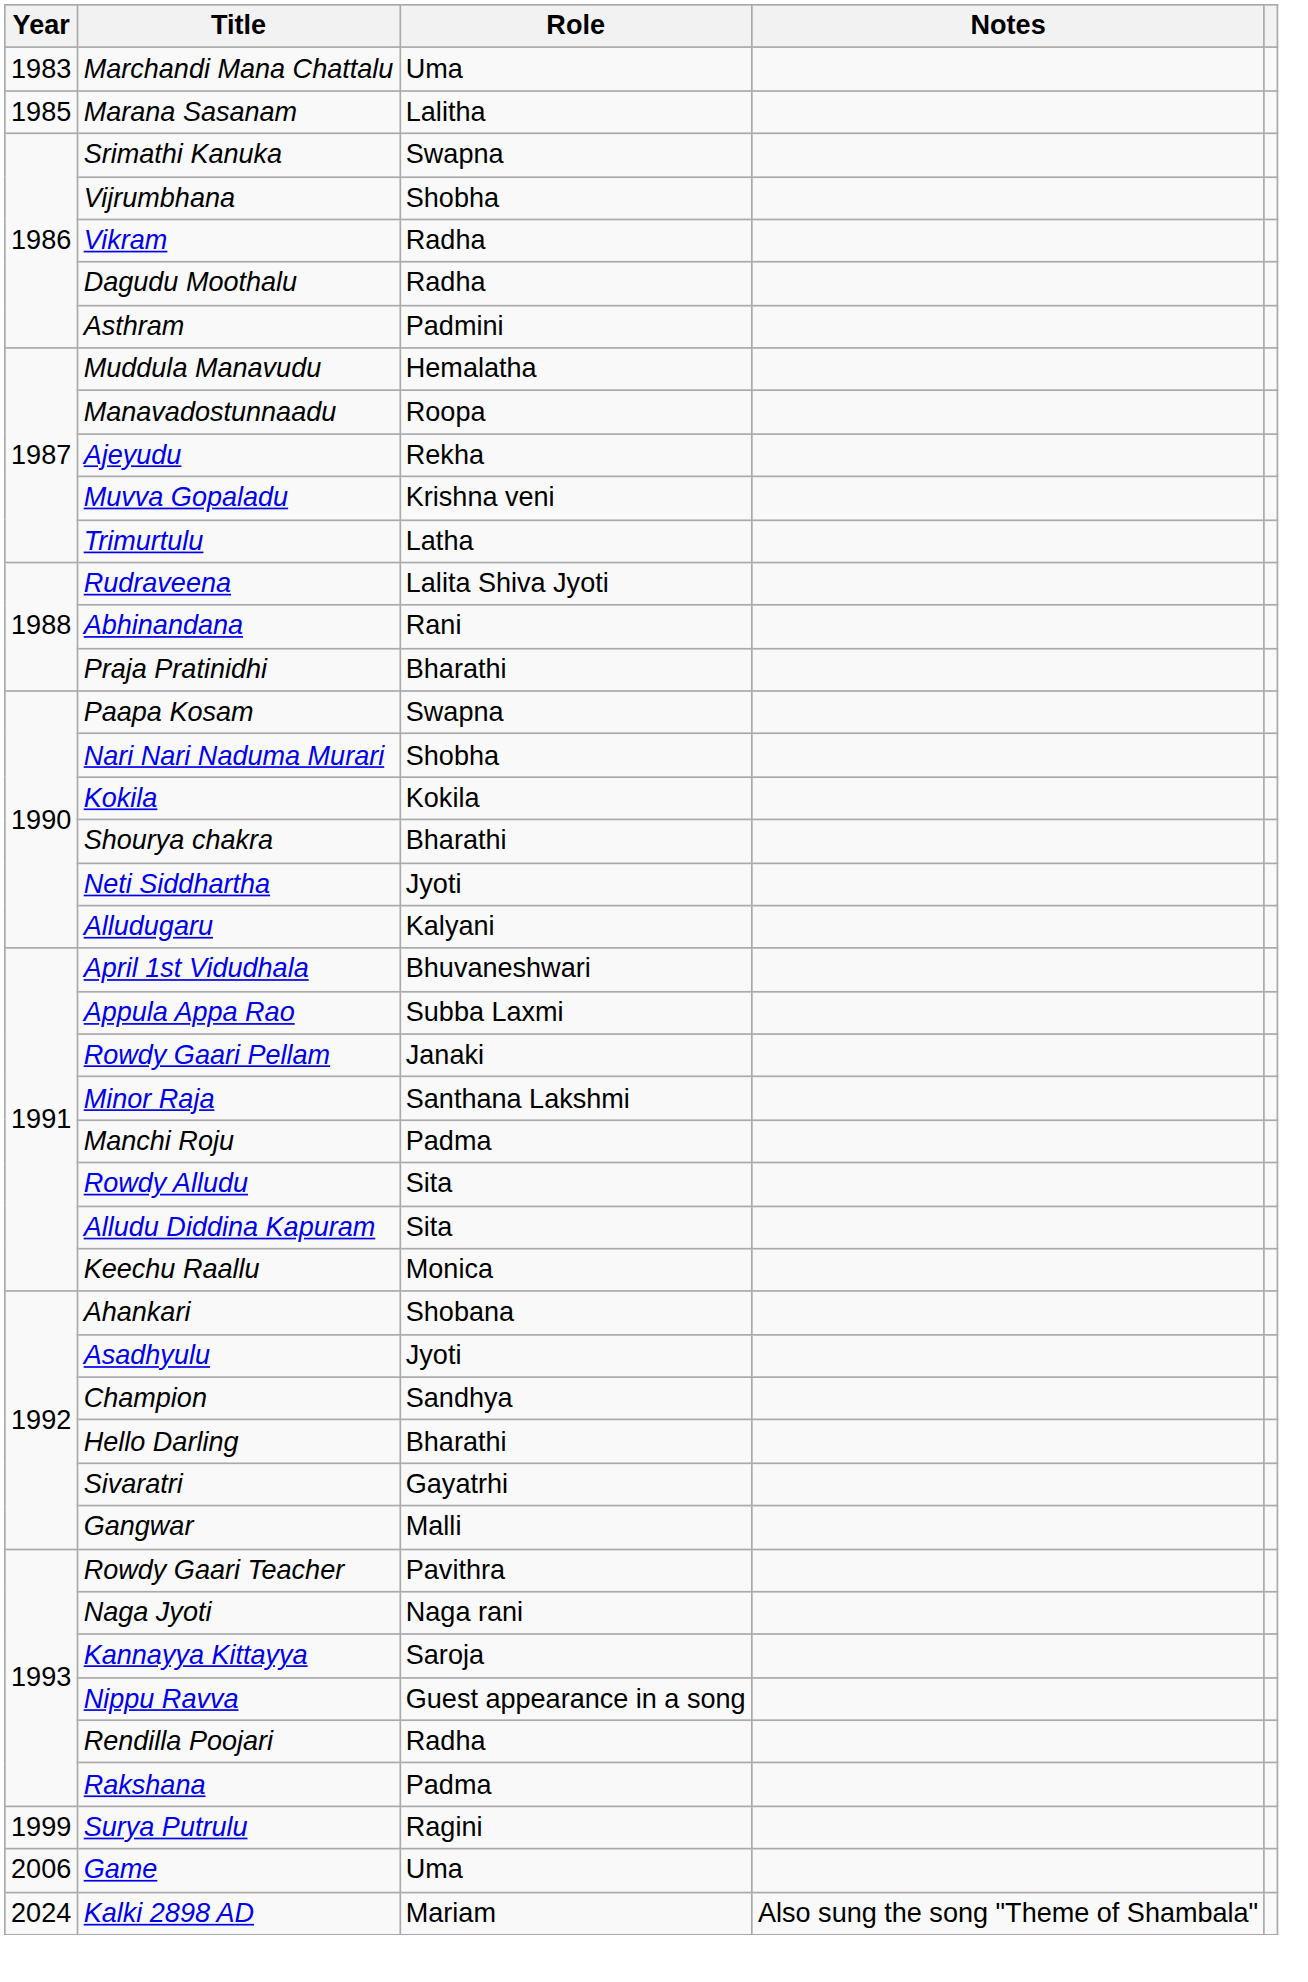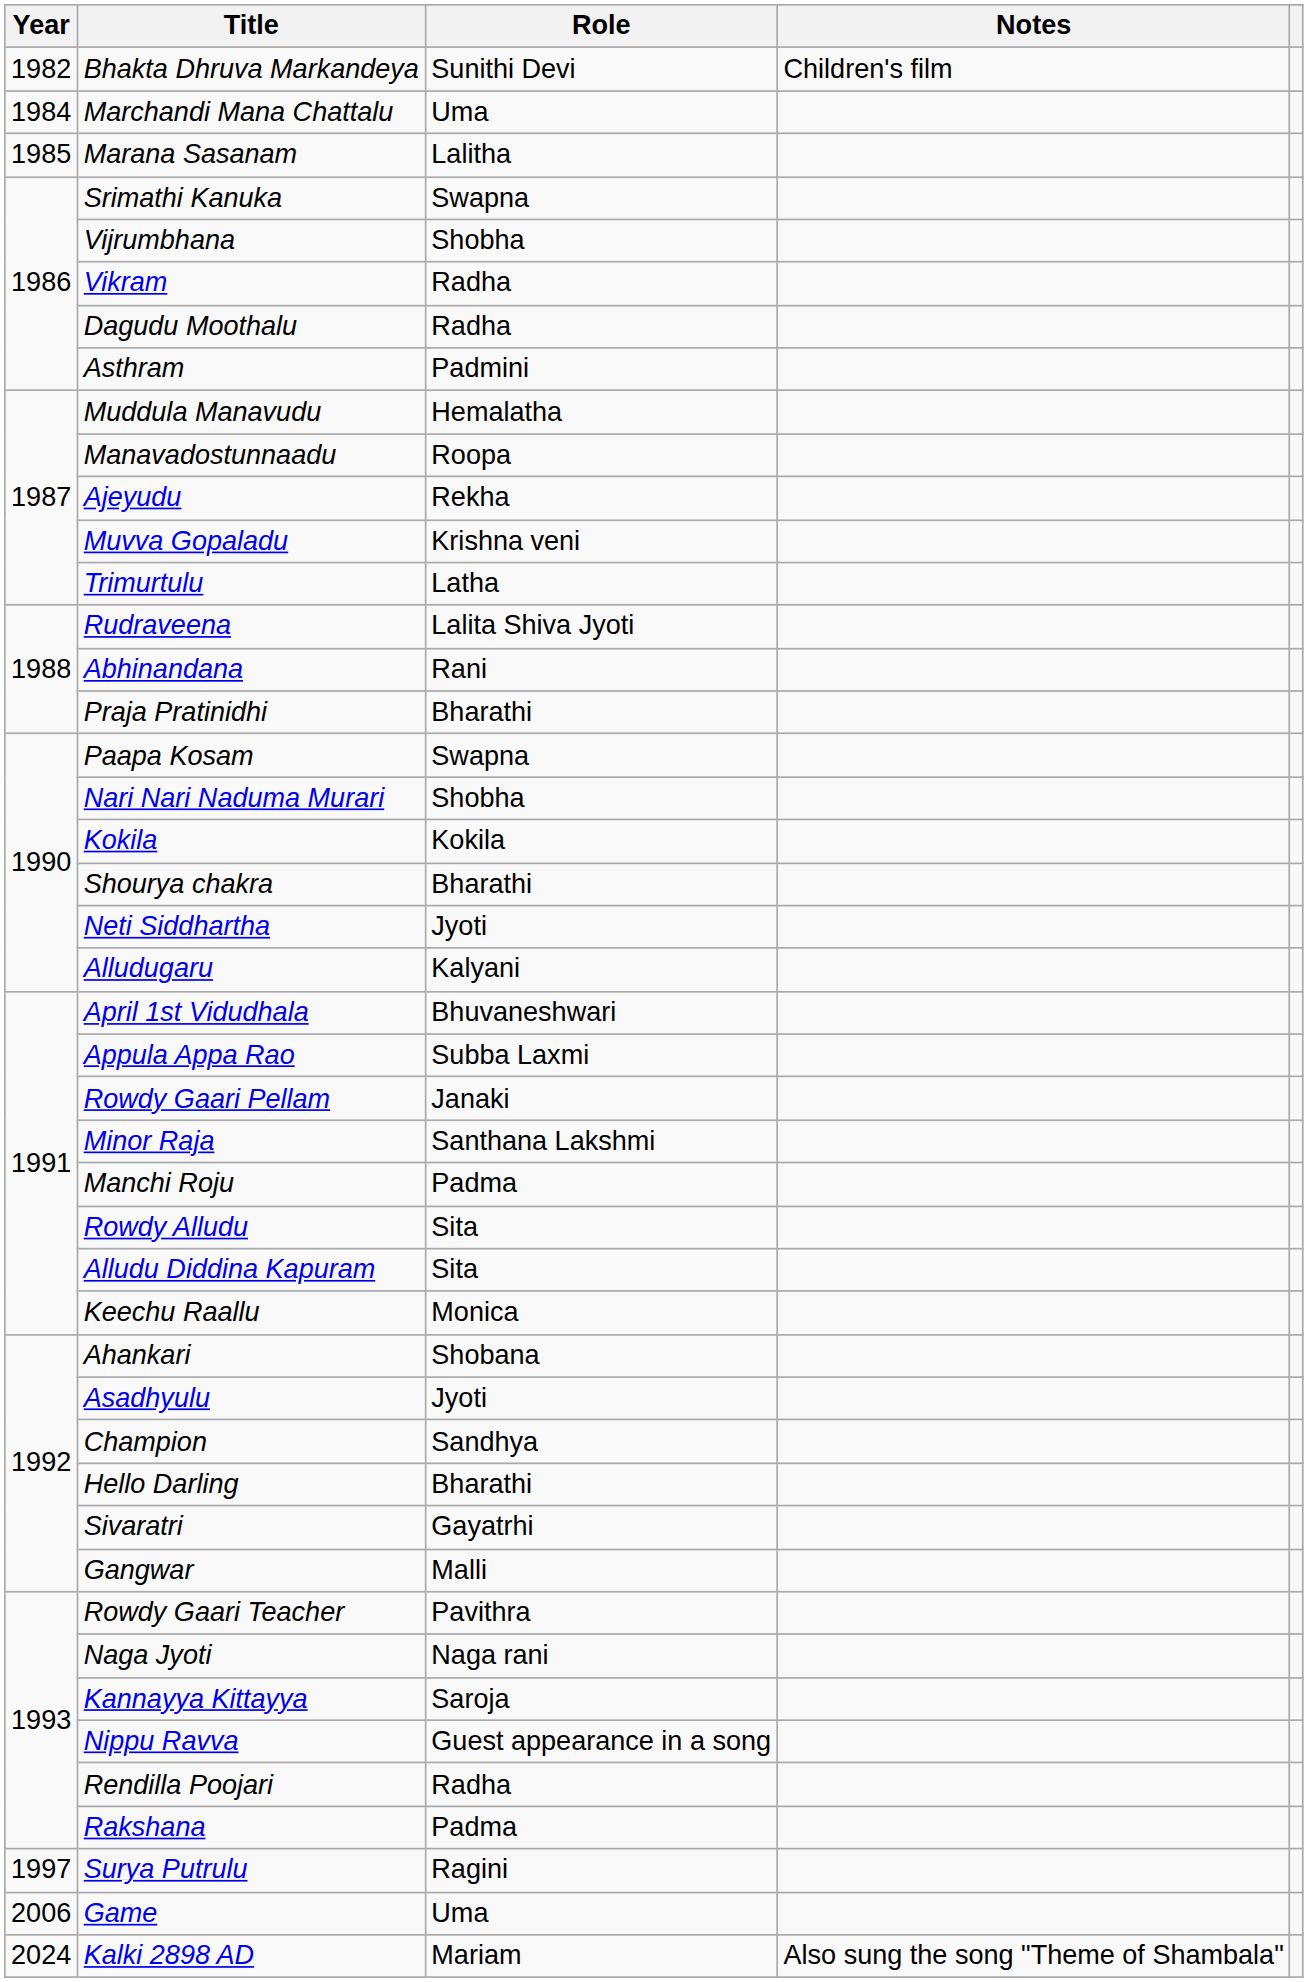+ row: 1982 | Bhakta Dhruva Markandeya | Sunithi Devi | Children's film
Marchandi Mana Chattalu | Year: 1983 -> 1984
Surya Putrulu | Year: 1999 -> 1997
